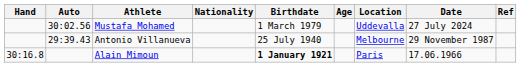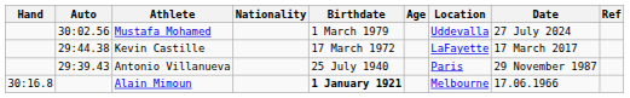+ row: 29:44.38 | Kevin Castille | 17 March 1972 | LaFayette | 17 March 2017
Antonio Villanueva | Location: Melbourne -> Paris
Alain Mimoun | Location: Paris -> Melbourne
